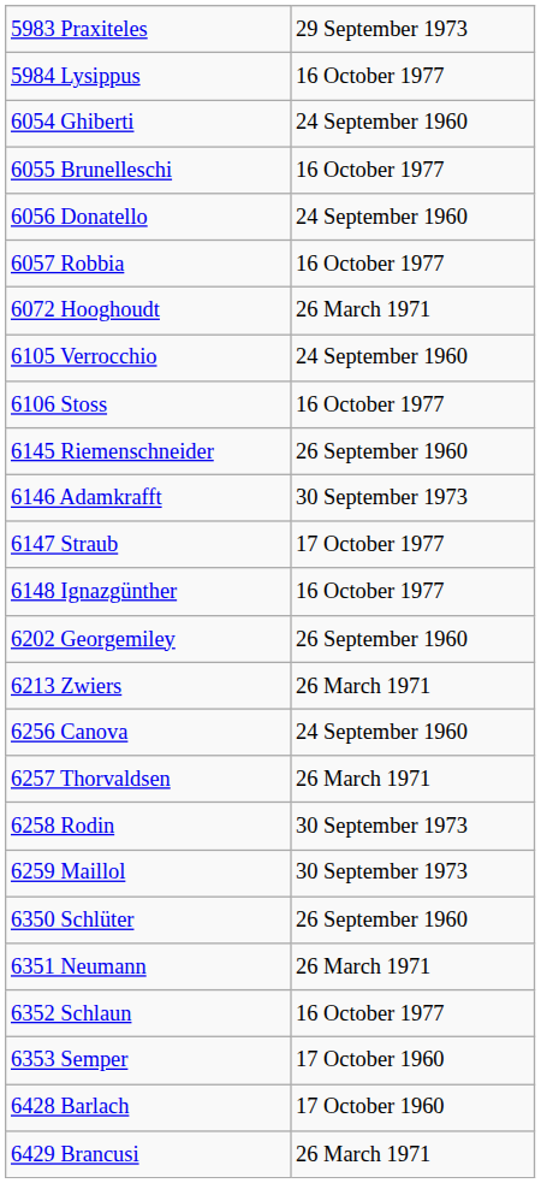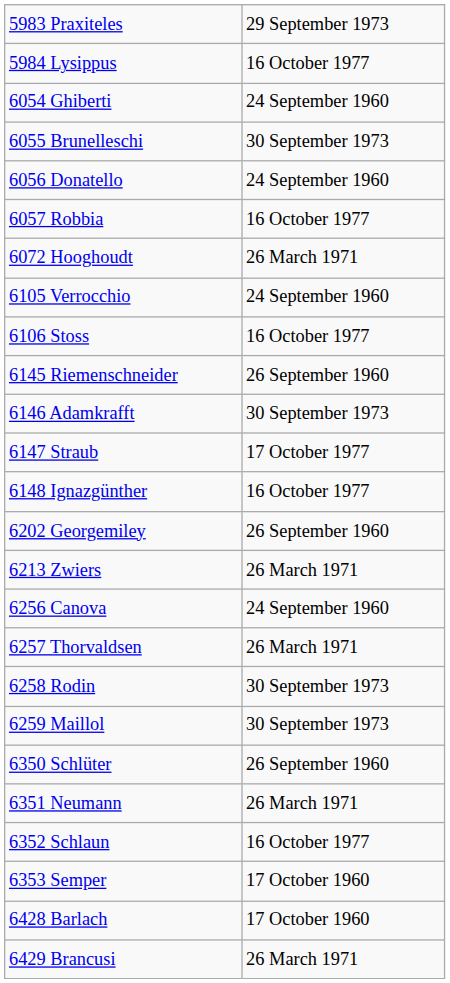6055 Brunelleschi | column 2: 16 October 1977 -> 30 September 1973
